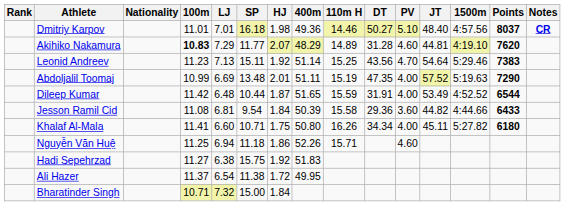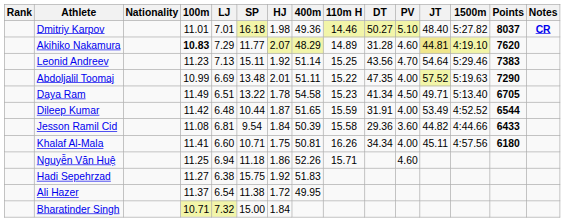Dmitriy Karpov | 1500m: 4:57.56 -> 5:27.82
Akihiko Nakamura | JT: no background -> khaki background
Abdoljalil Toomaj | 110m H: 15.19 -> 15.22
+ row: Daya Ram | 11.49 | 6.51 | 13.22 | 1.78 | 54.58 | 15.23 | 41.34 | 4.50 | 49.71 | 5:13.40 | 6705
Khalaf Al-Mala | 400m: 50.80 -> 50.81
Khalaf Al-Mala | 1500m: 5:27.82 -> 4:57.56
